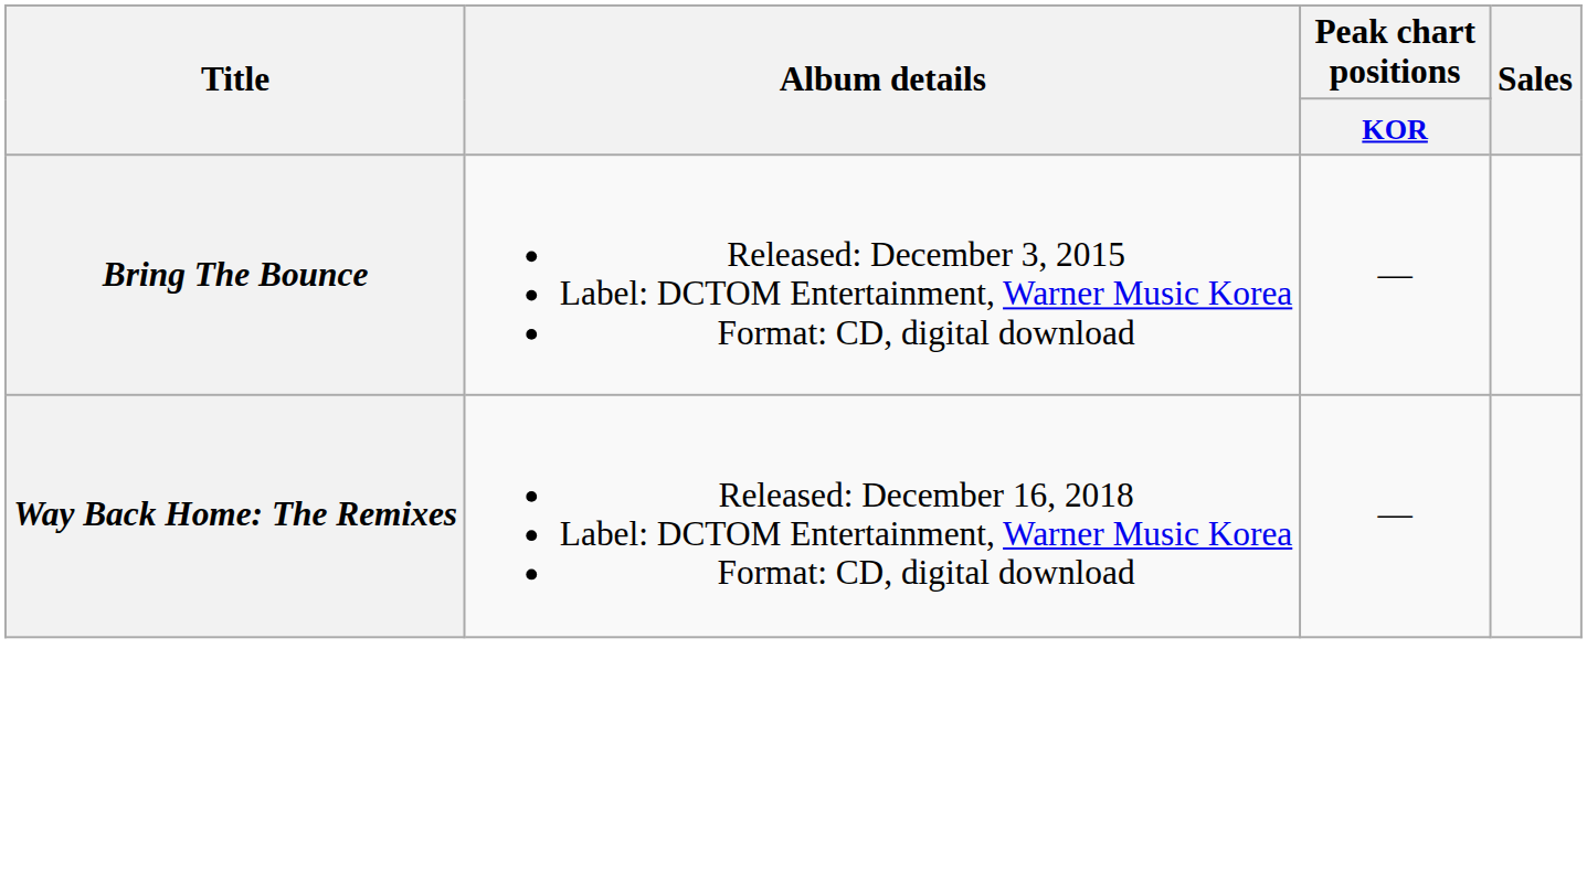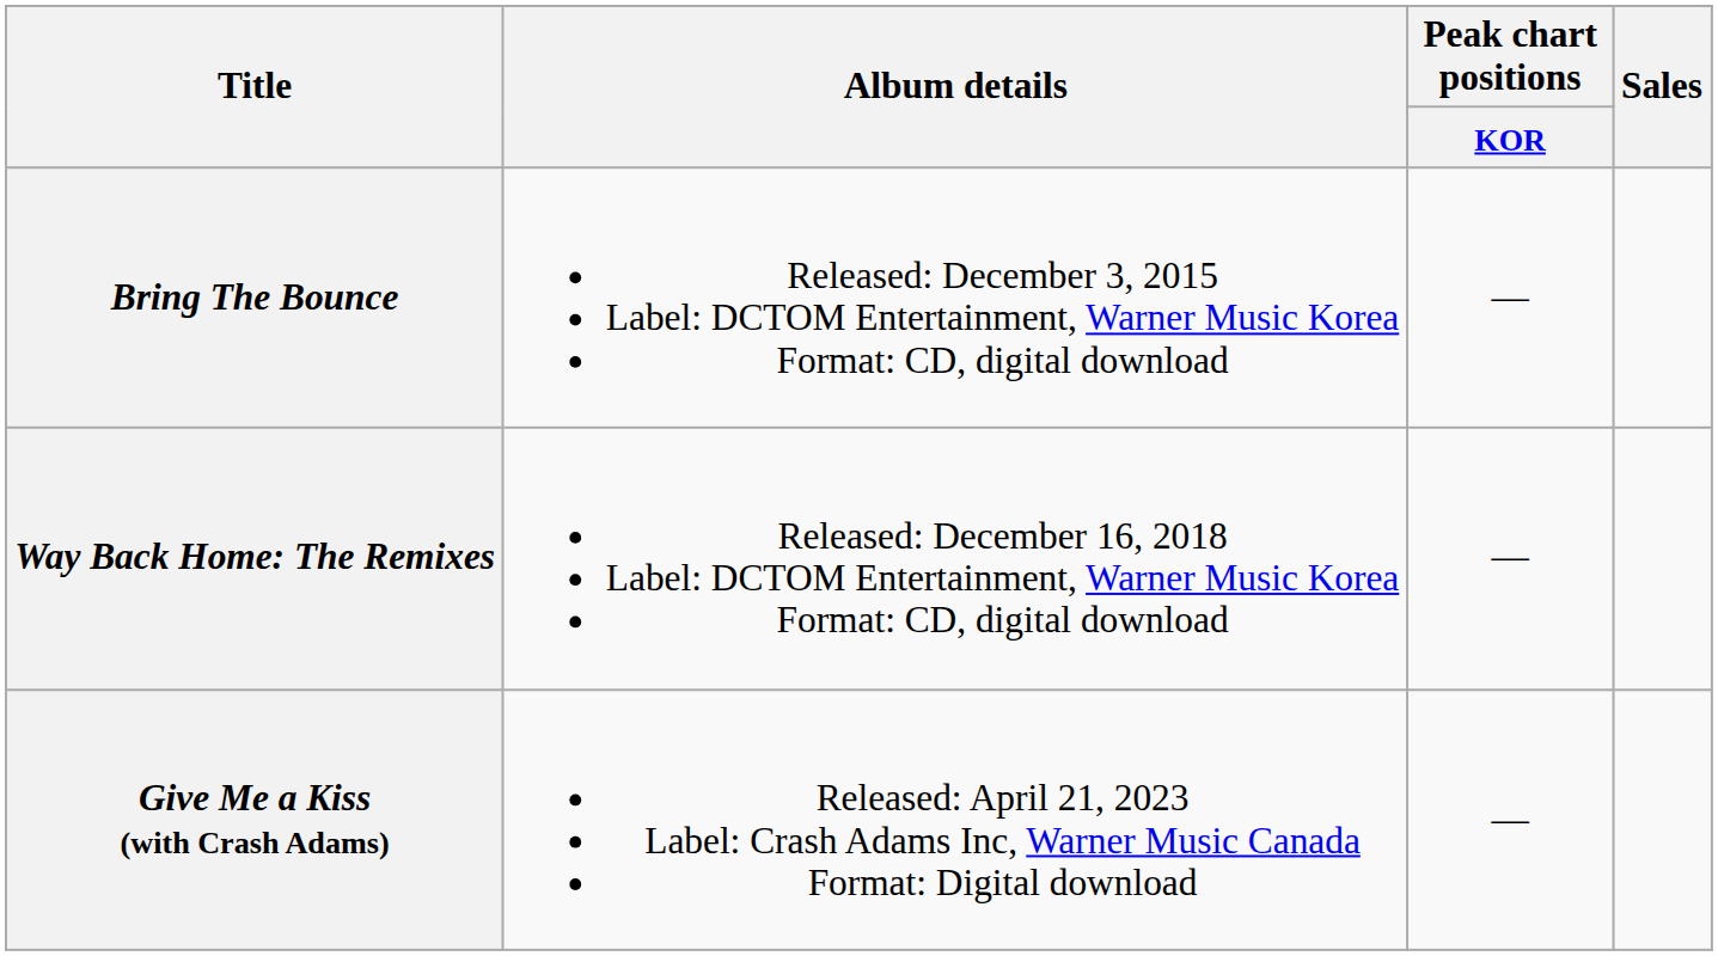+ row: Give Me a Kiss (with Crash Adams) | Released: April 21, 2023 Label: Crash Adams Inc, Warner Music Canada Format: Digital download | —
